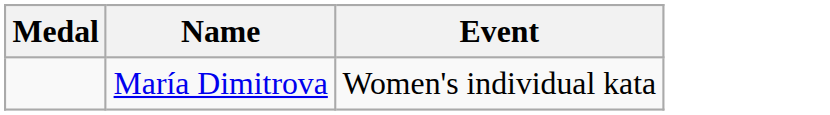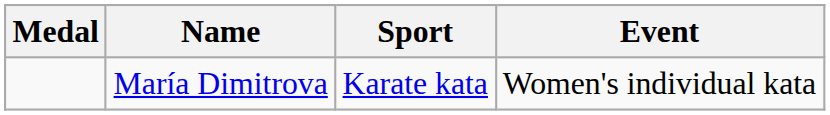+ column: Sport | Karate kata
